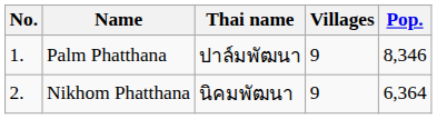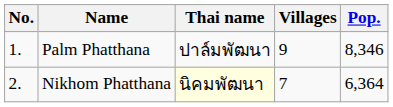Nikhom Phatthana | Thai name: no background -> lightyellow background
Nikhom Phatthana | Villages: 9 -> 7
